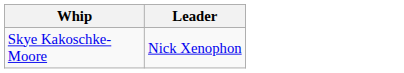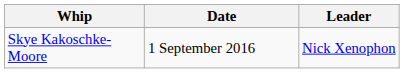+ column: Date | 1 September 2016
